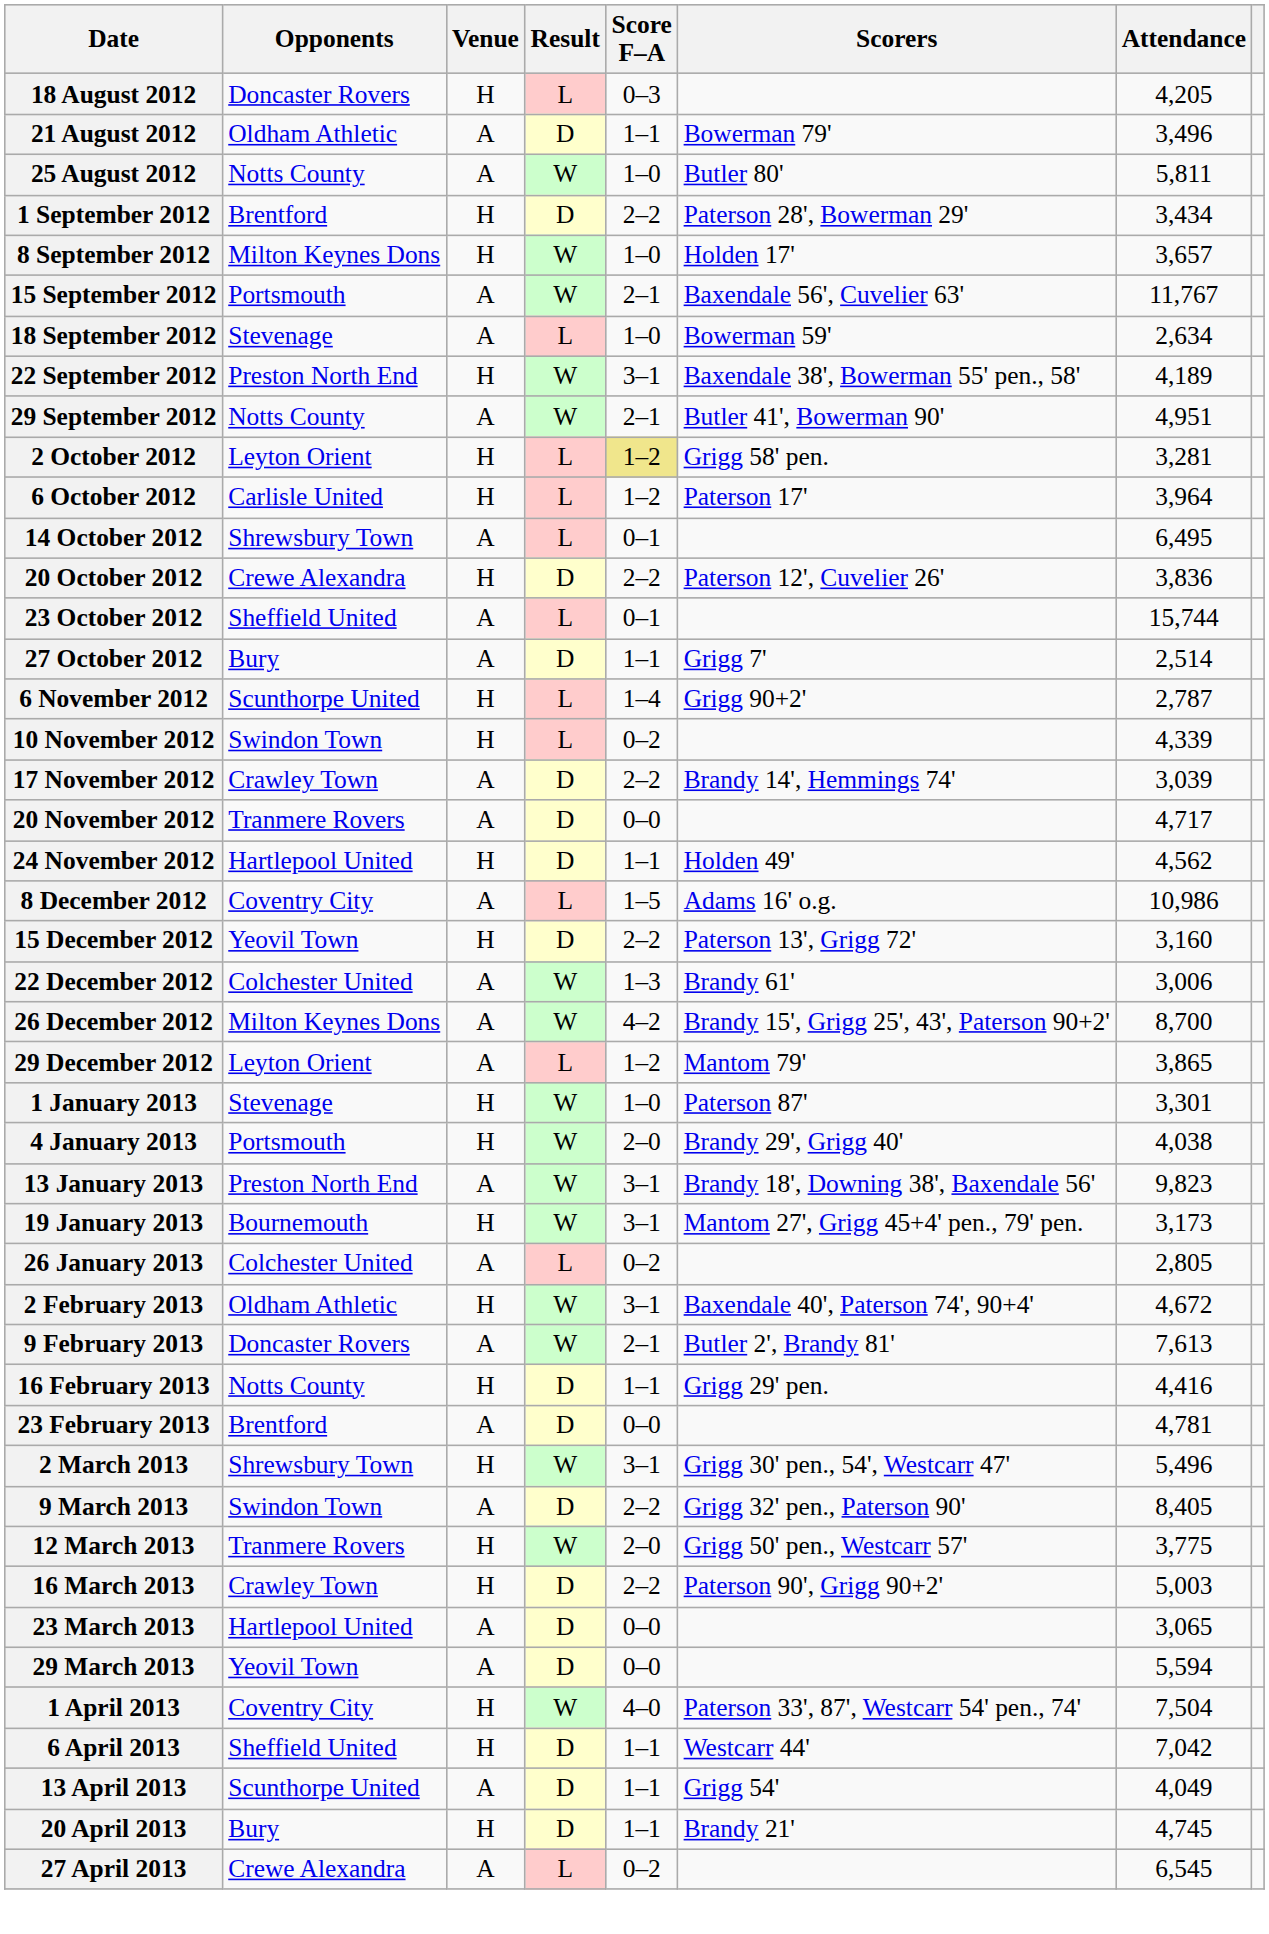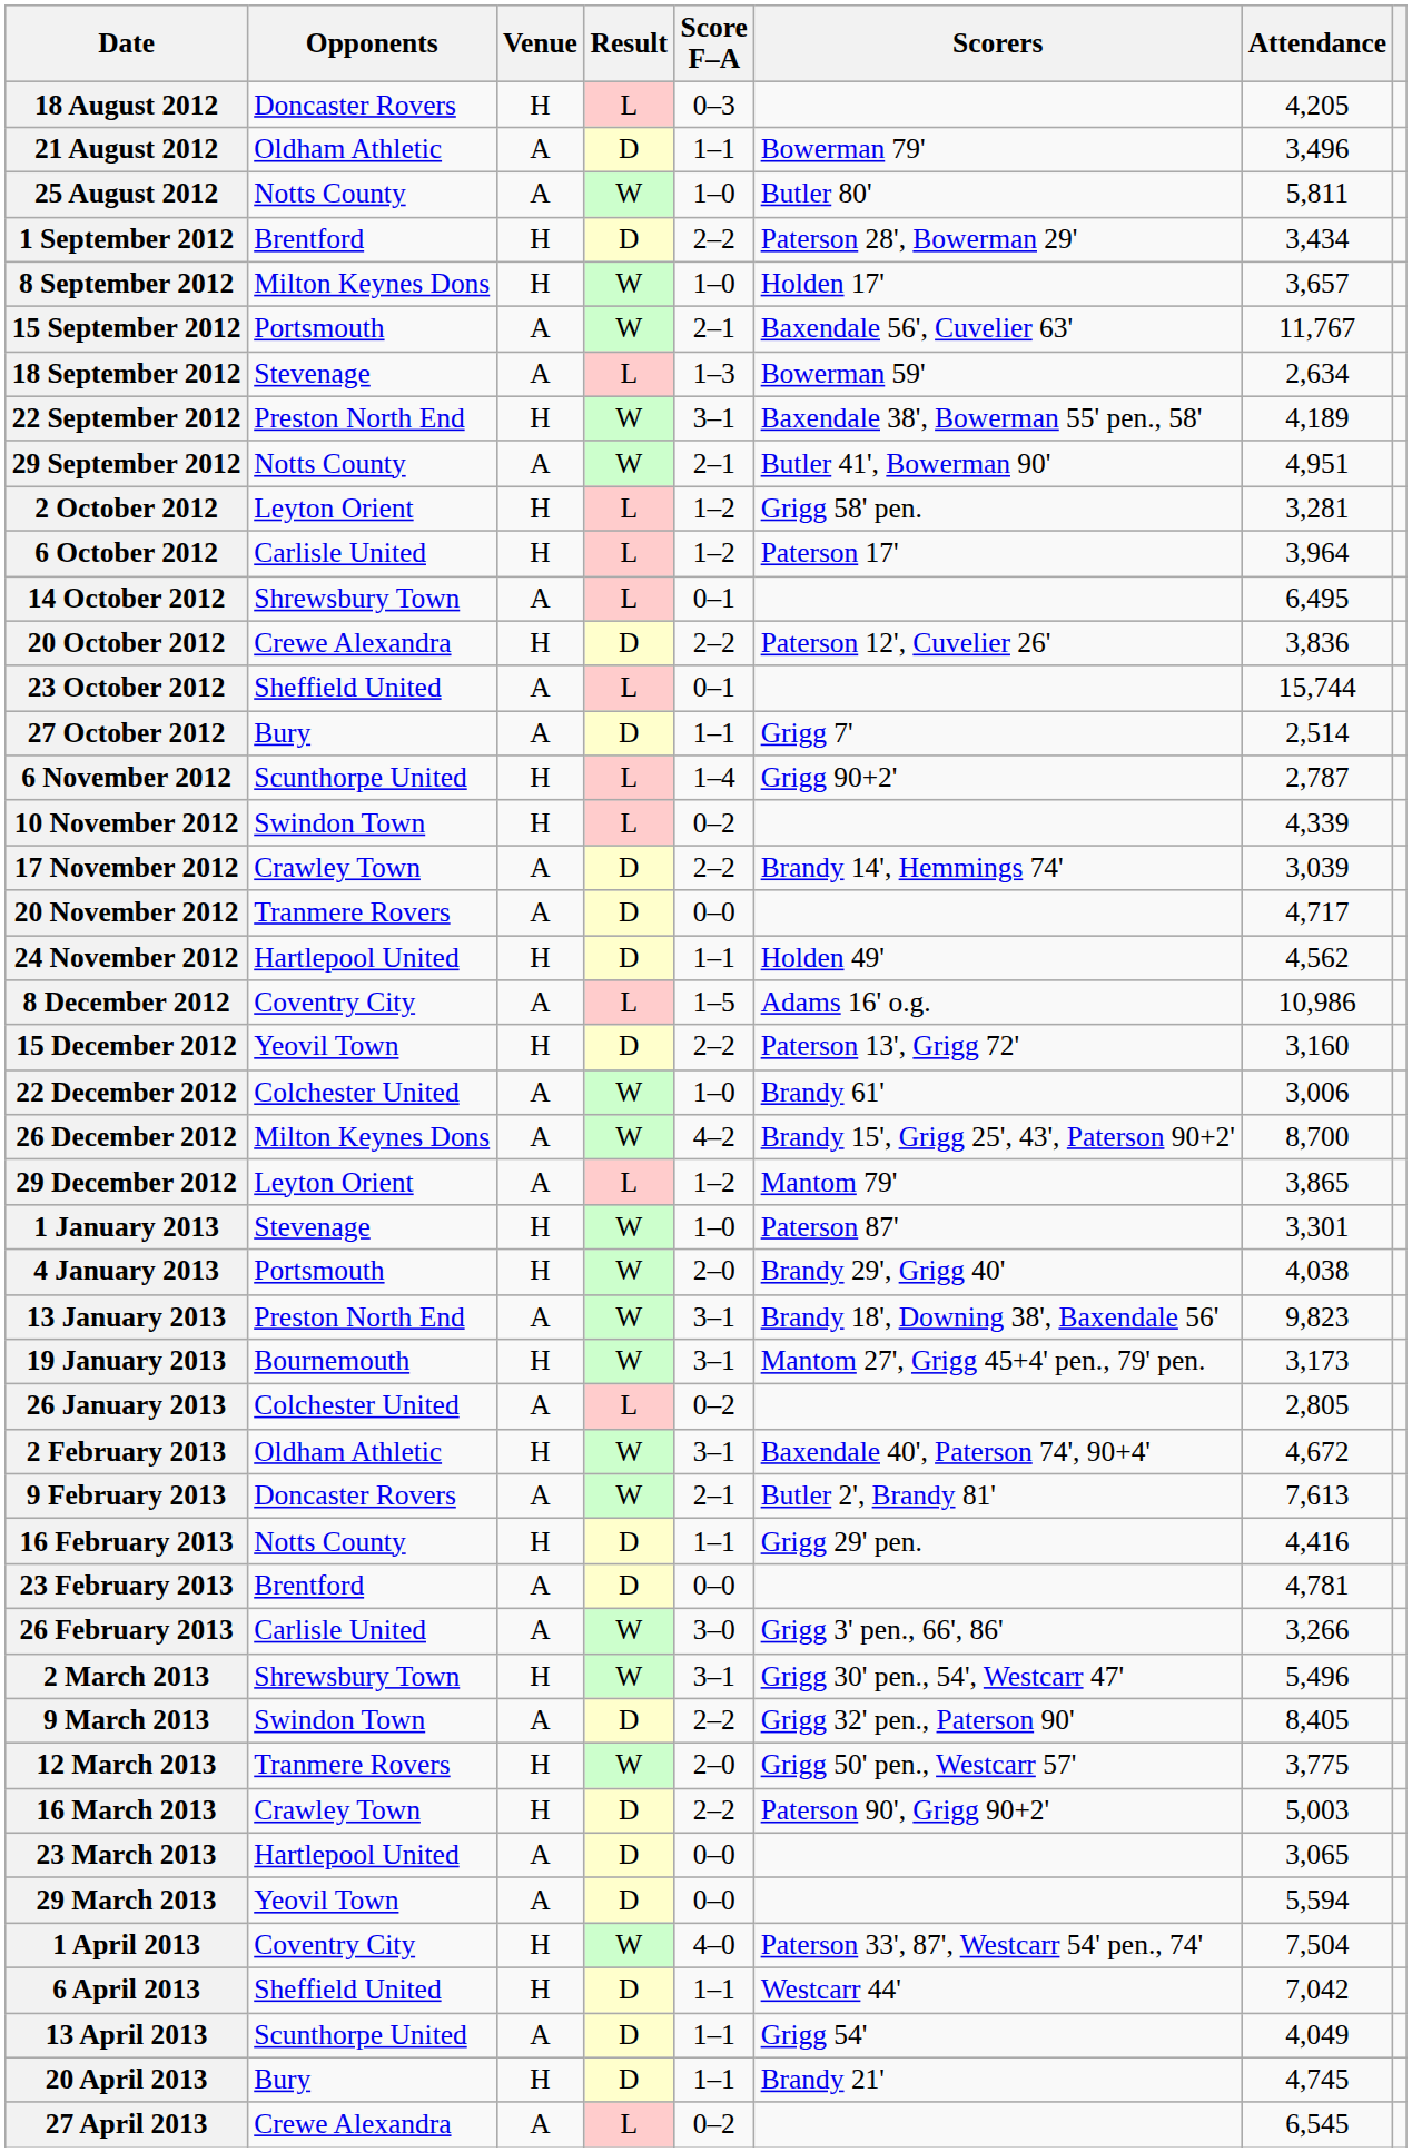18 September 2012 | Score F–A: 1–0 -> 1–3
2 October 2012 | Score F–A: khaki background -> no background
22 December 2012 | Score F–A: 1–3 -> 1–0
+ row: 26 February 2013 | Carlisle United | A | W | 3–0 | Grigg 3' pen., 66', 86' | 3,266
